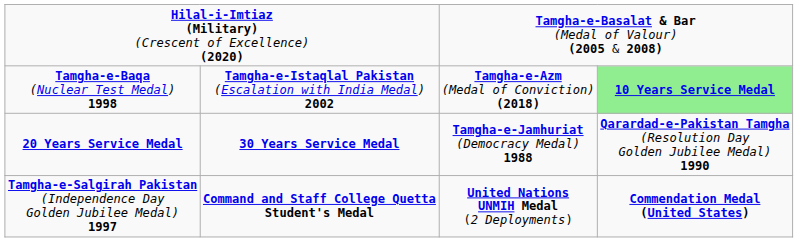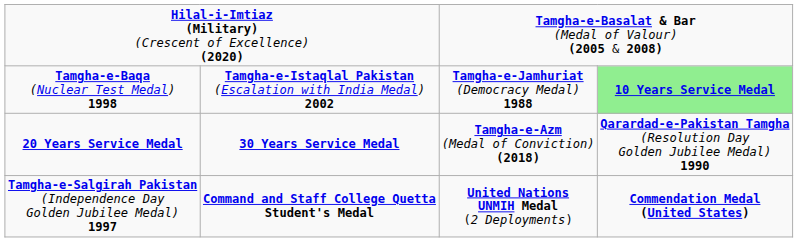Tamgha-e-Baqa (Nuclear Test Medal) 1998 | column 3: Tamgha-e-Azm (Medal of Conviction) (2018) -> Tamgha-e-Jamhuriat (Democracy Medal) 1988
20 Years Service Medal | column 3: Tamgha-e-Jamhuriat (Democracy Medal) 1988 -> Tamgha-e-Azm (Medal of Conviction) (2018)
